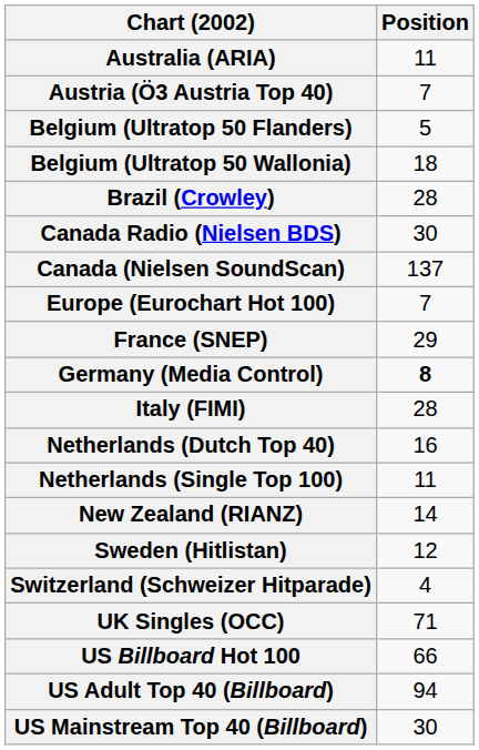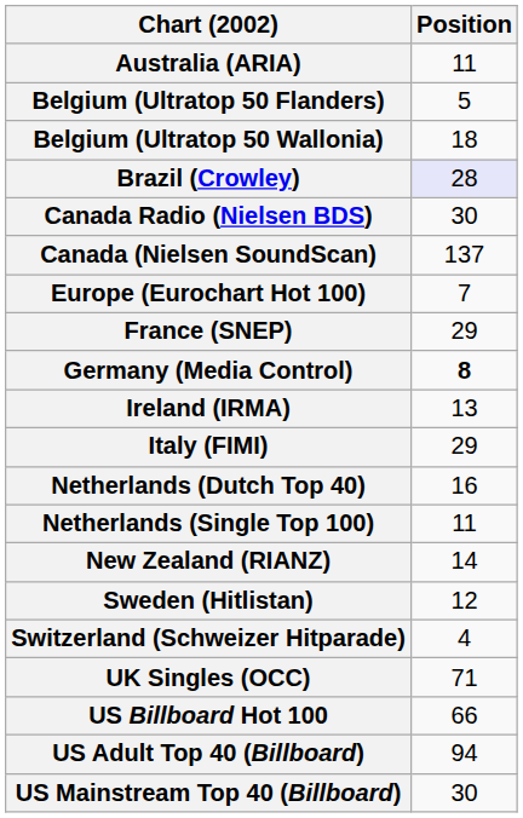- row: Austria (Ö3 Austria Top 40) | 7
Brazil (Crowley) | Position: no background -> lavender background
+ row: Ireland (IRMA) | 13
Italy (FIMI) | Position: 28 -> 29
